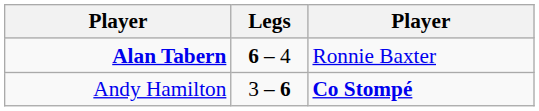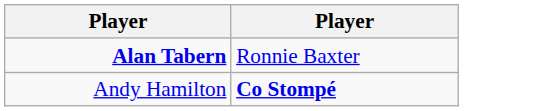- column: Legs | 6 – 4 | 3 – 6
